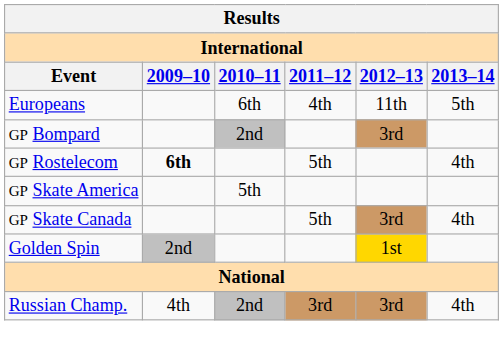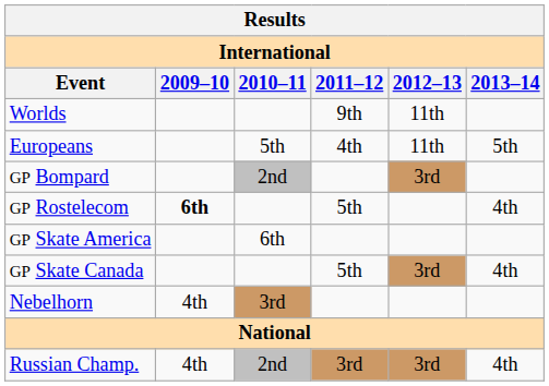+ row: Worlds | 9th | 11th
Europeans | 2010–11: 6th -> 5th
GP Skate America | 2010–11: 5th -> 6th
+ row: Nebelhorn | 4th | 3rd
- row: Golden Spin | 2nd | 1st
